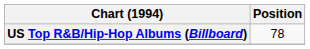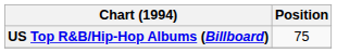US Top R&B/Hip-Hop Albums (Billboard) | Position: 78 -> 75
